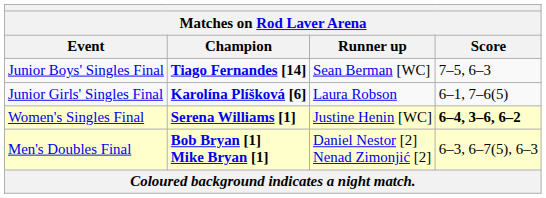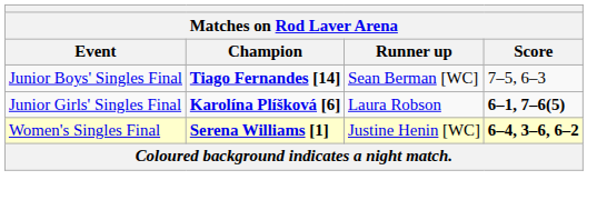Junior Girls' Singles Final | Score: normal -> bold
- row: Men's Doubles Final | Bob Bryan [1] Mike Bryan [1] | Daniel Nestor [2] Nenad Zimonjić [2] | 6–3, 6–7(5), 6–3
